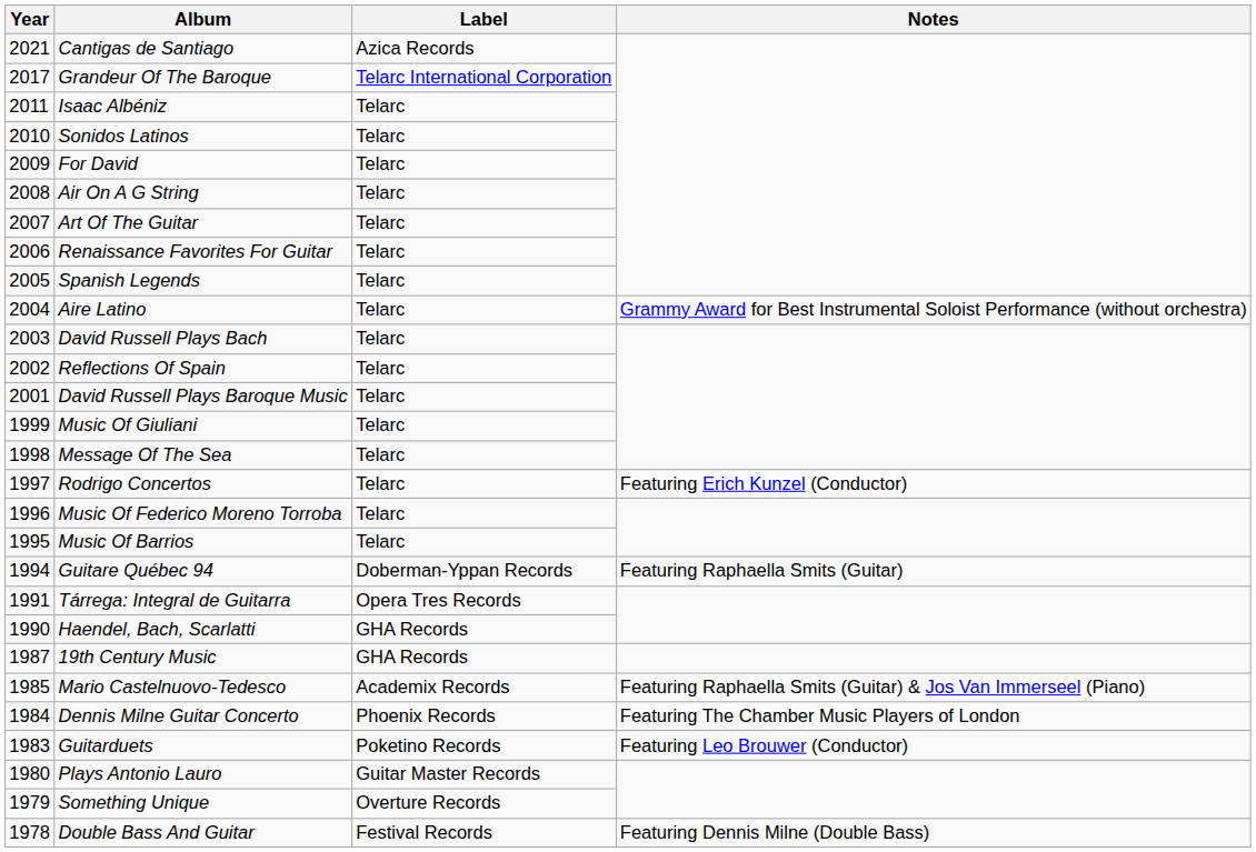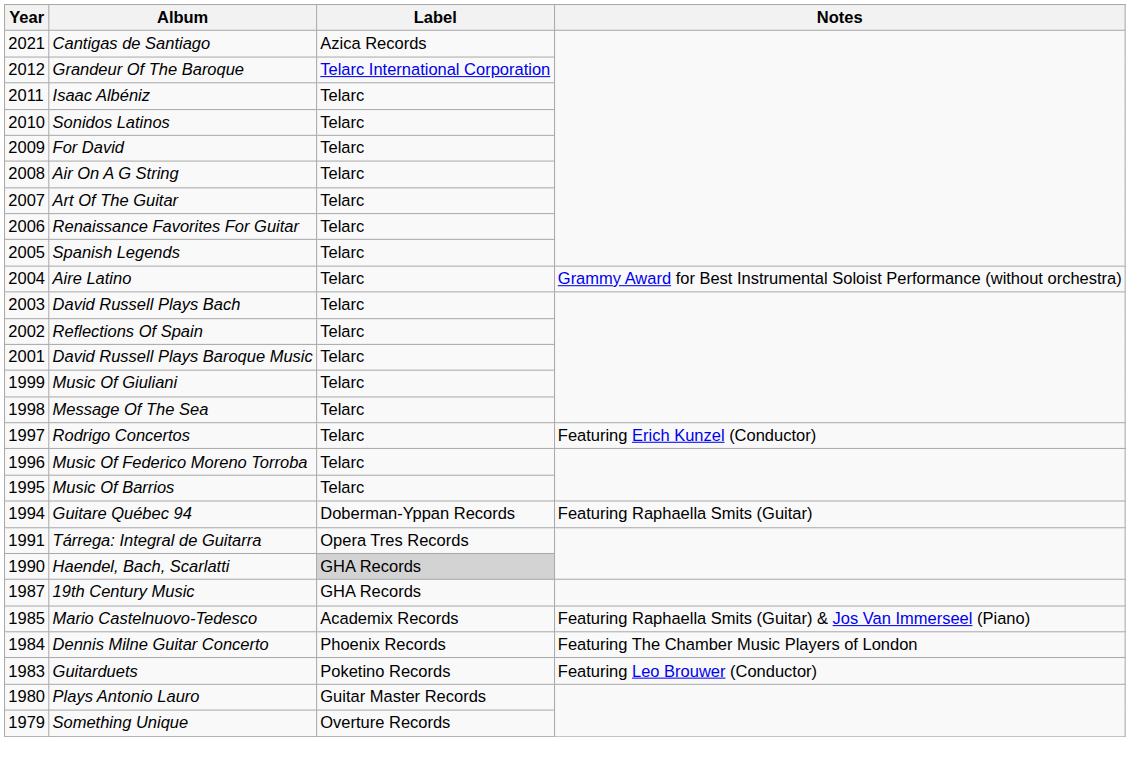Grandeur Of The Baroque | Year: 2017 -> 2012
Haendel, Bach, Scarlatti | Label: no background -> lightgrey background
- row: 1978 | Double Bass And Guitar | Festival Records | Featuring Dennis Milne (Double Bass)
